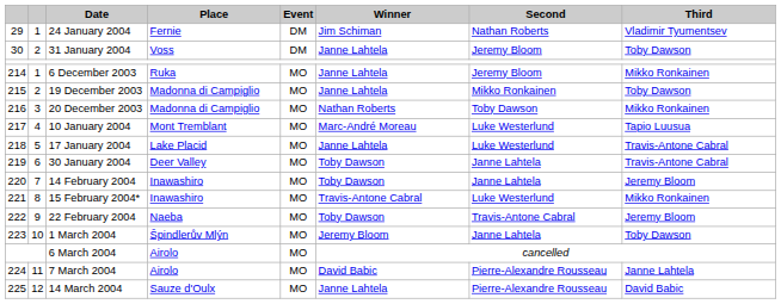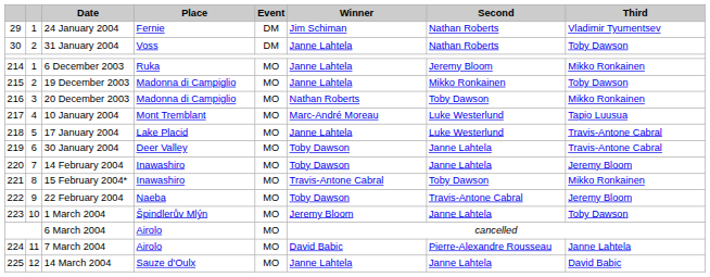31 January 2004 | Second: Jeremy Bloom -> Nathan Roberts
15 February 2004* | Second: Luke Westerlund -> Toby Dawson
14 March 2004 | Second: Pierre-Alexandre Rousseau -> Janne Lahtela
